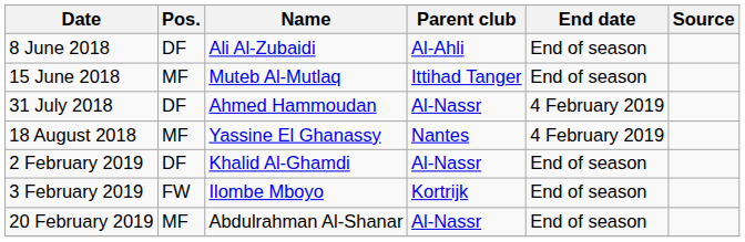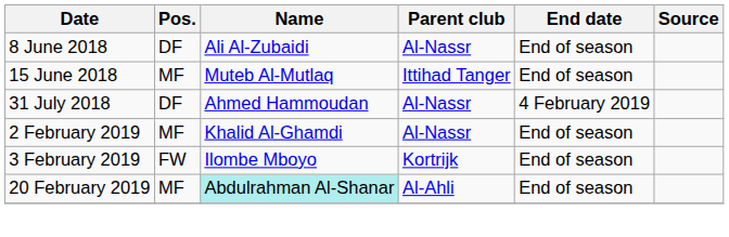8 June 2018 | Parent club: Al-Ahli -> Al-Nassr
- row: 18 August 2018 | MF | Yassine El Ghanassy | Nantes | 4 February 2019
2 February 2019 | Pos.: DF -> MF
20 February 2019 | Name: no background -> paleturquoise background
20 February 2019 | Parent club: Al-Nassr -> Al-Ahli
